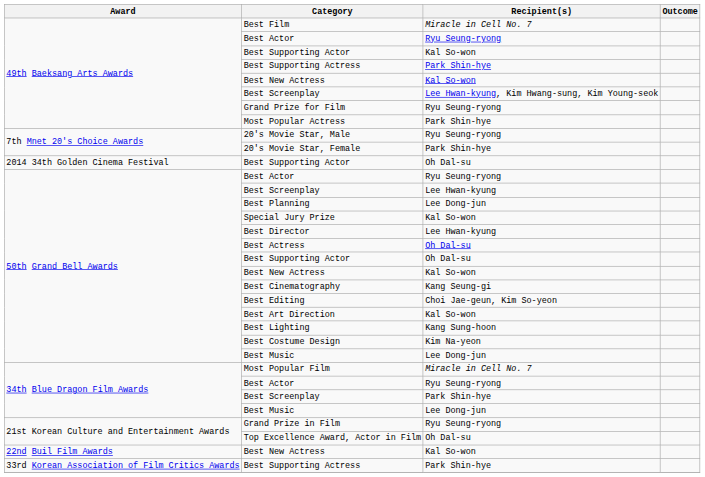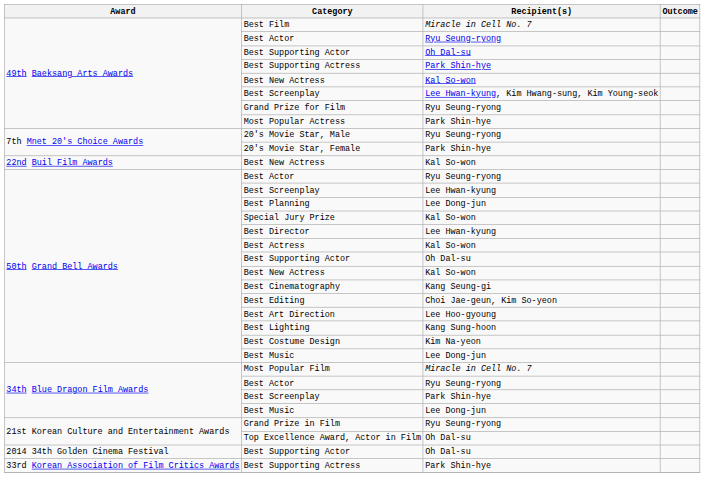49th Baeksang Arts Awards / Best Supporting Actor | Recipient(s): Kal So-won -> Oh Dal-su
rows swapped: 22nd Buil Film Awards / Best New Actress <-> 2014 34th Golden Cinema Festival / Best Supporting Actor
Best Actress | Recipient(s): Oh Dal-su -> Kal So-won
Best Art Direction | Recipient(s): Kal So-won -> Lee Hoo-gyoung
